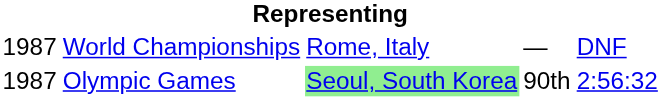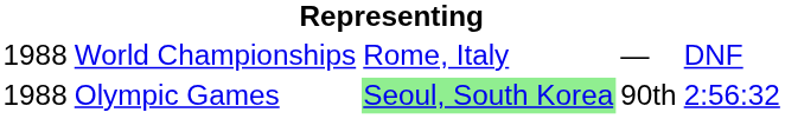World Championships | column 1: 1987 -> 1988
Olympic Games | column 1: 1987 -> 1988
